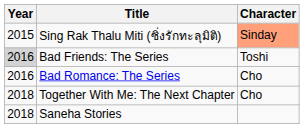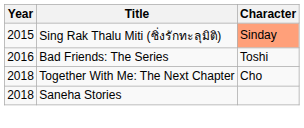Bad Friends: The Series | Year: lightgrey background -> no background
- row: 2016 | Bad Romance: The Series | Cho
